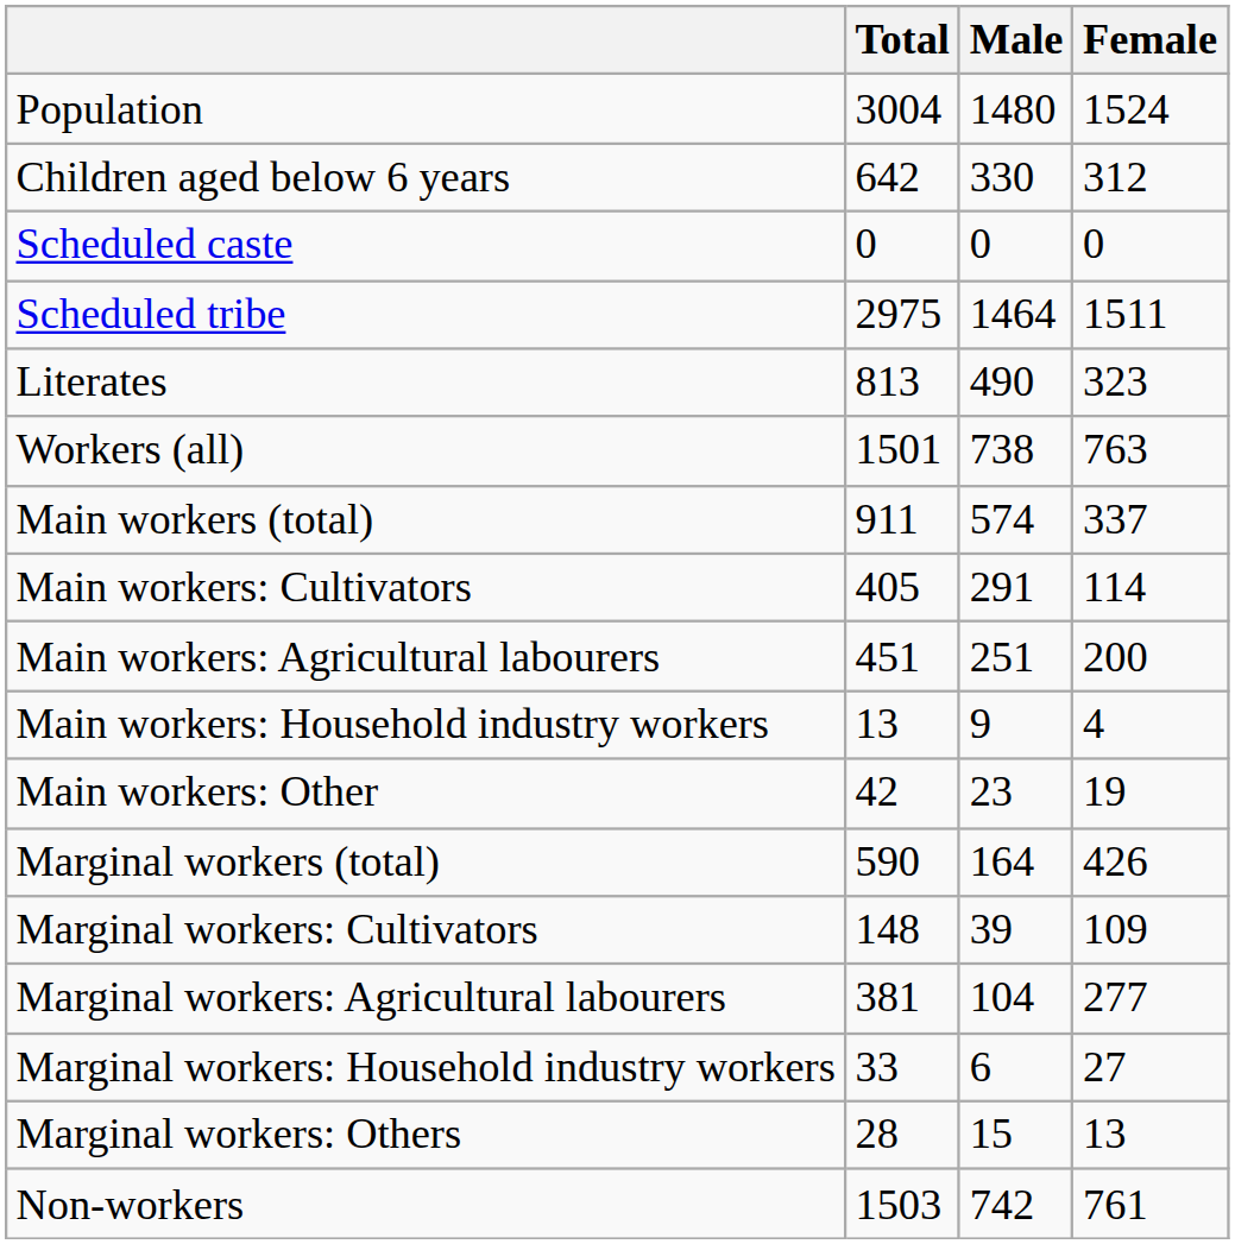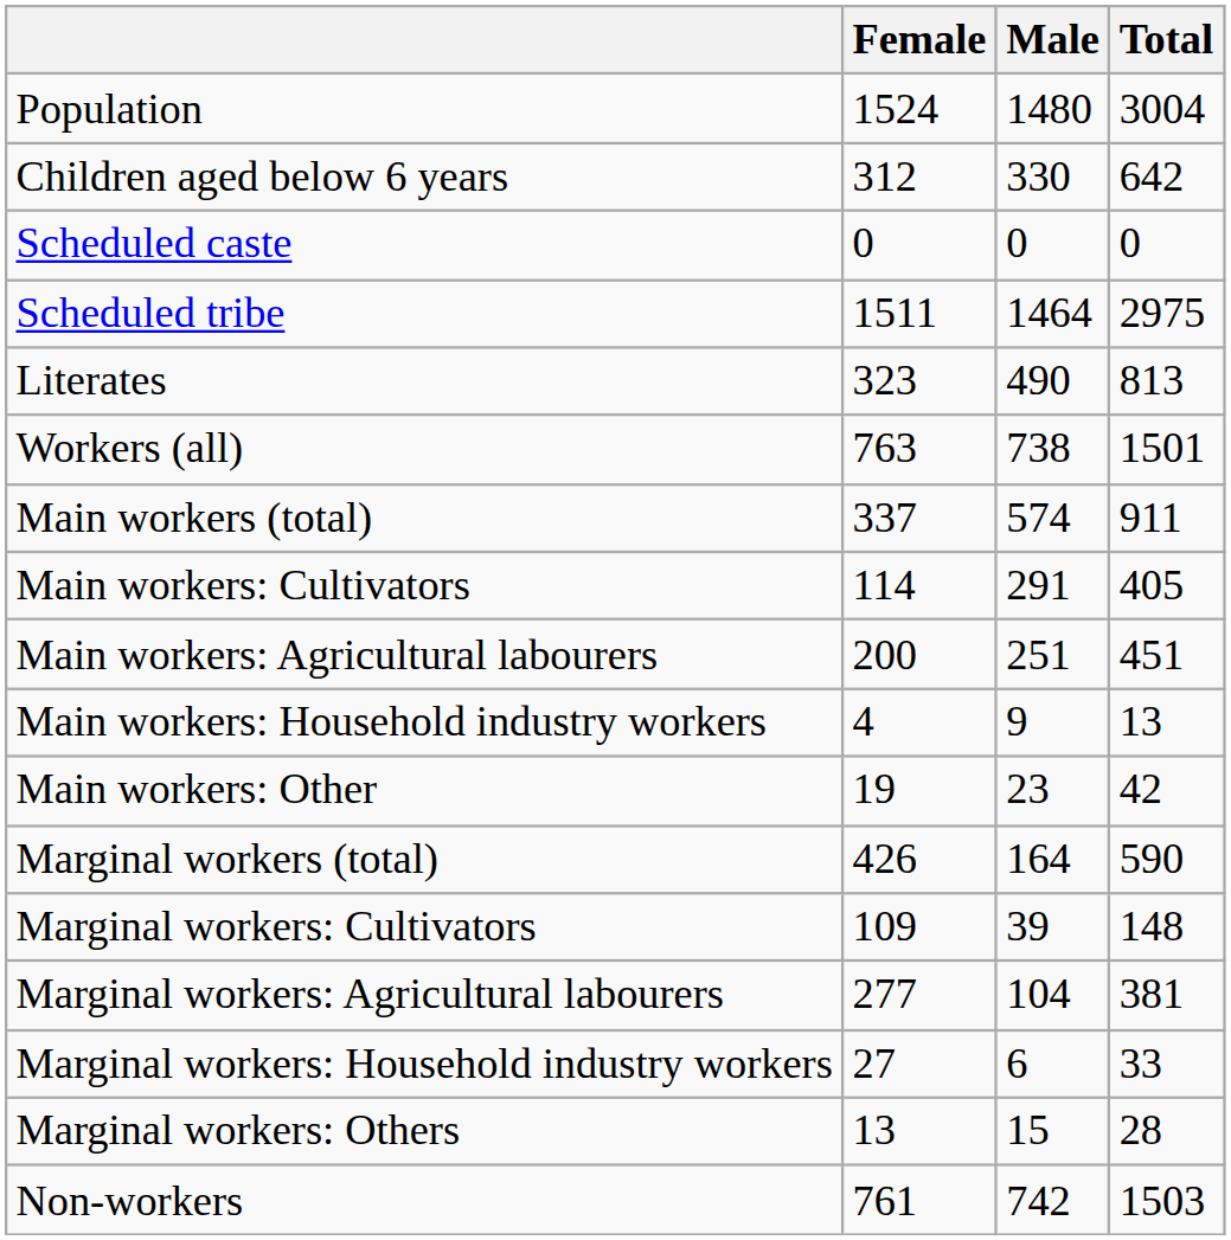columns swapped: Total <-> Female
